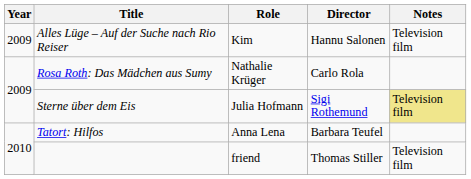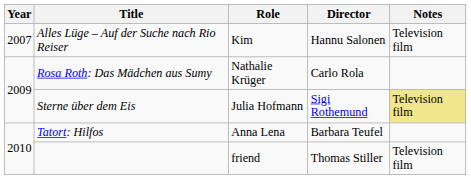Alles Lüge – Auf der Suche nach Rio Reiser | Year: 2009 -> 2007
